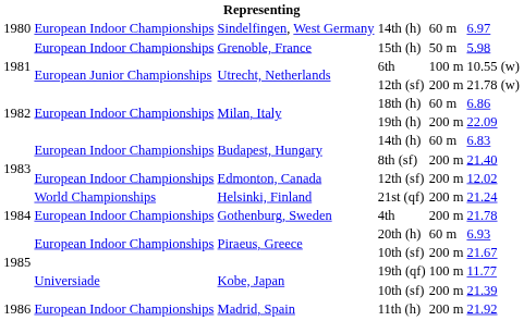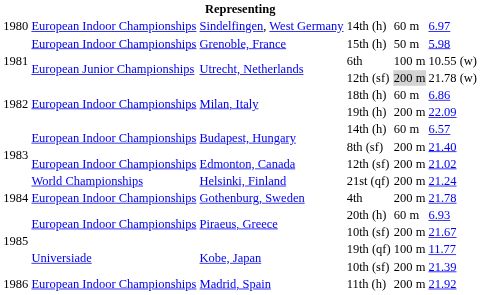Utrecht, Netherlands / 12th (sf) | column 5: no background -> lightgrey background
Budapest, Hungary / 14th (h) | column 6: 6.83 -> 6.57
Edmonton, Canada / 12th (sf) | column 6: 12.02 -> 21.02
